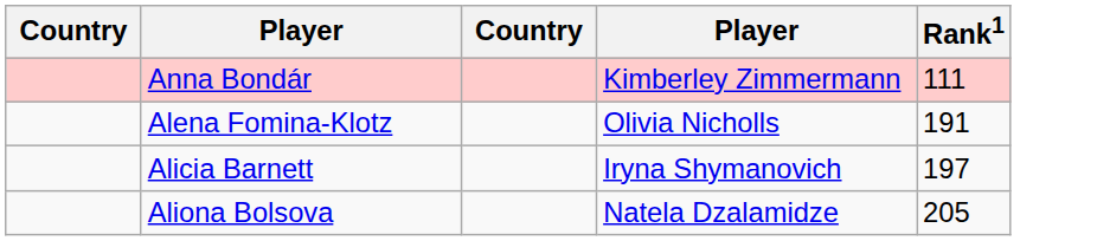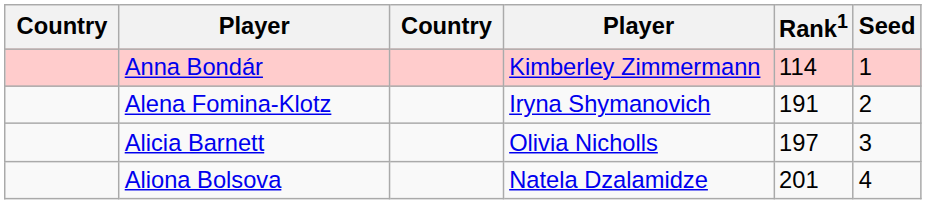+ column: Seed | 1 | 2 | 3 | 4
Anna Bondár | Rank1: 111 -> 114
Alena Fomina-Klotz | column 4: Olivia Nicholls -> Iryna Shymanovich
Alicia Barnett | column 4: Iryna Shymanovich -> Olivia Nicholls
Aliona Bolsova | Rank1: 205 -> 201
